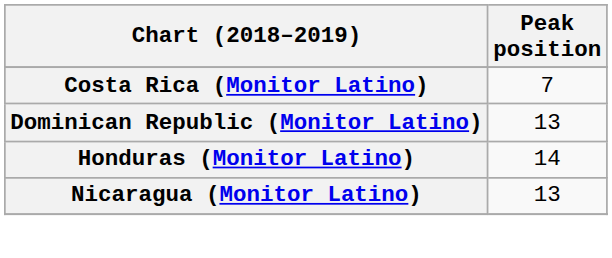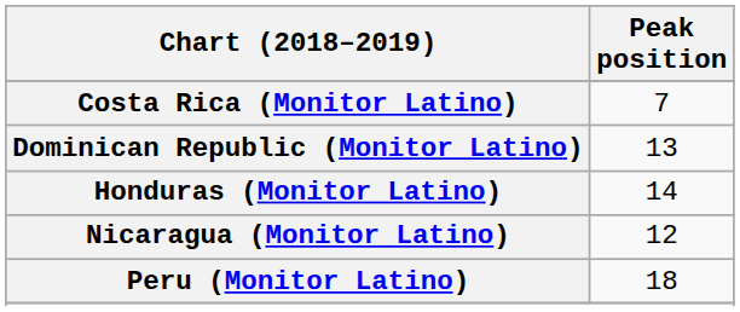Nicaragua (Monitor Latino) | Peak position: 13 -> 12
+ row: Peru (Monitor Latino) | 18
